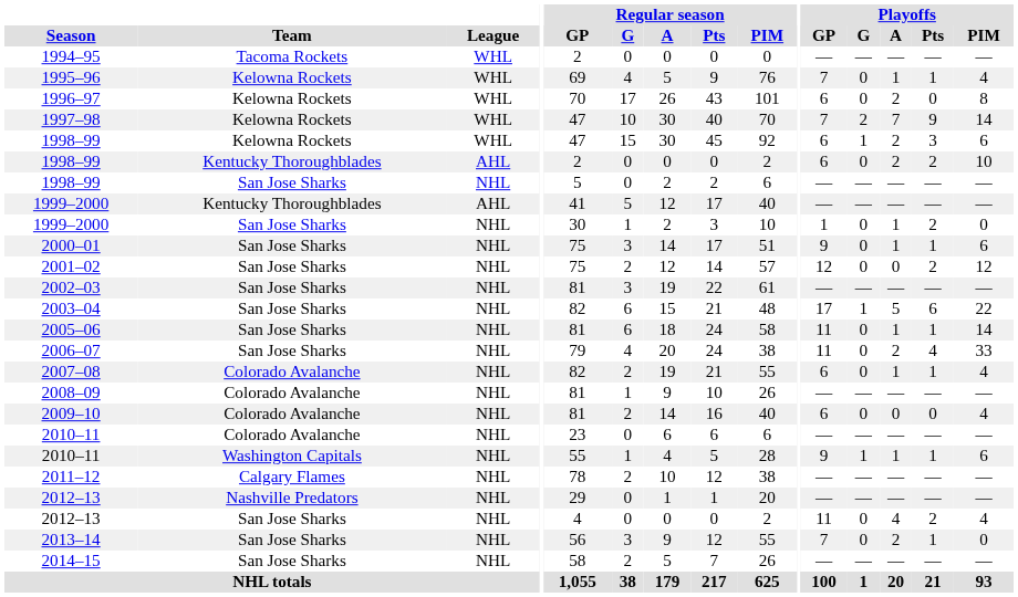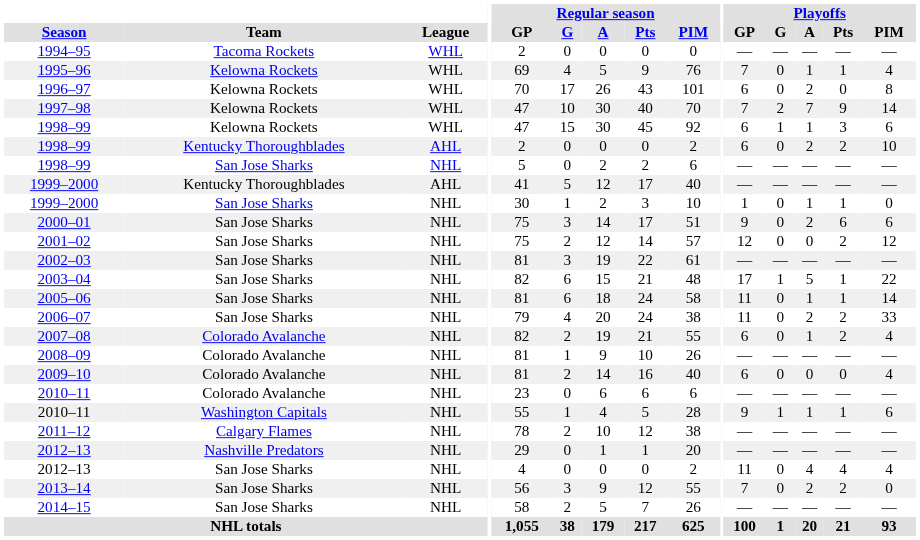1998–99 / Kelowna Rockets | Playoffs / A: 2 -> 1
1999–2000 / San Jose Sharks | Playoffs / Pts: 2 -> 1
2000–01 | Playoffs / A: 1 -> 2
2000–01 | Playoffs / Pts: 1 -> 6
2003–04 | Playoffs / Pts: 6 -> 1
2006–07 | Playoffs / Pts: 4 -> 2
2007–08 | Playoffs / Pts: 1 -> 2
2012–13 / San Jose Sharks | Playoffs / Pts: 2 -> 4
2013–14 | Playoffs / Pts: 1 -> 2
